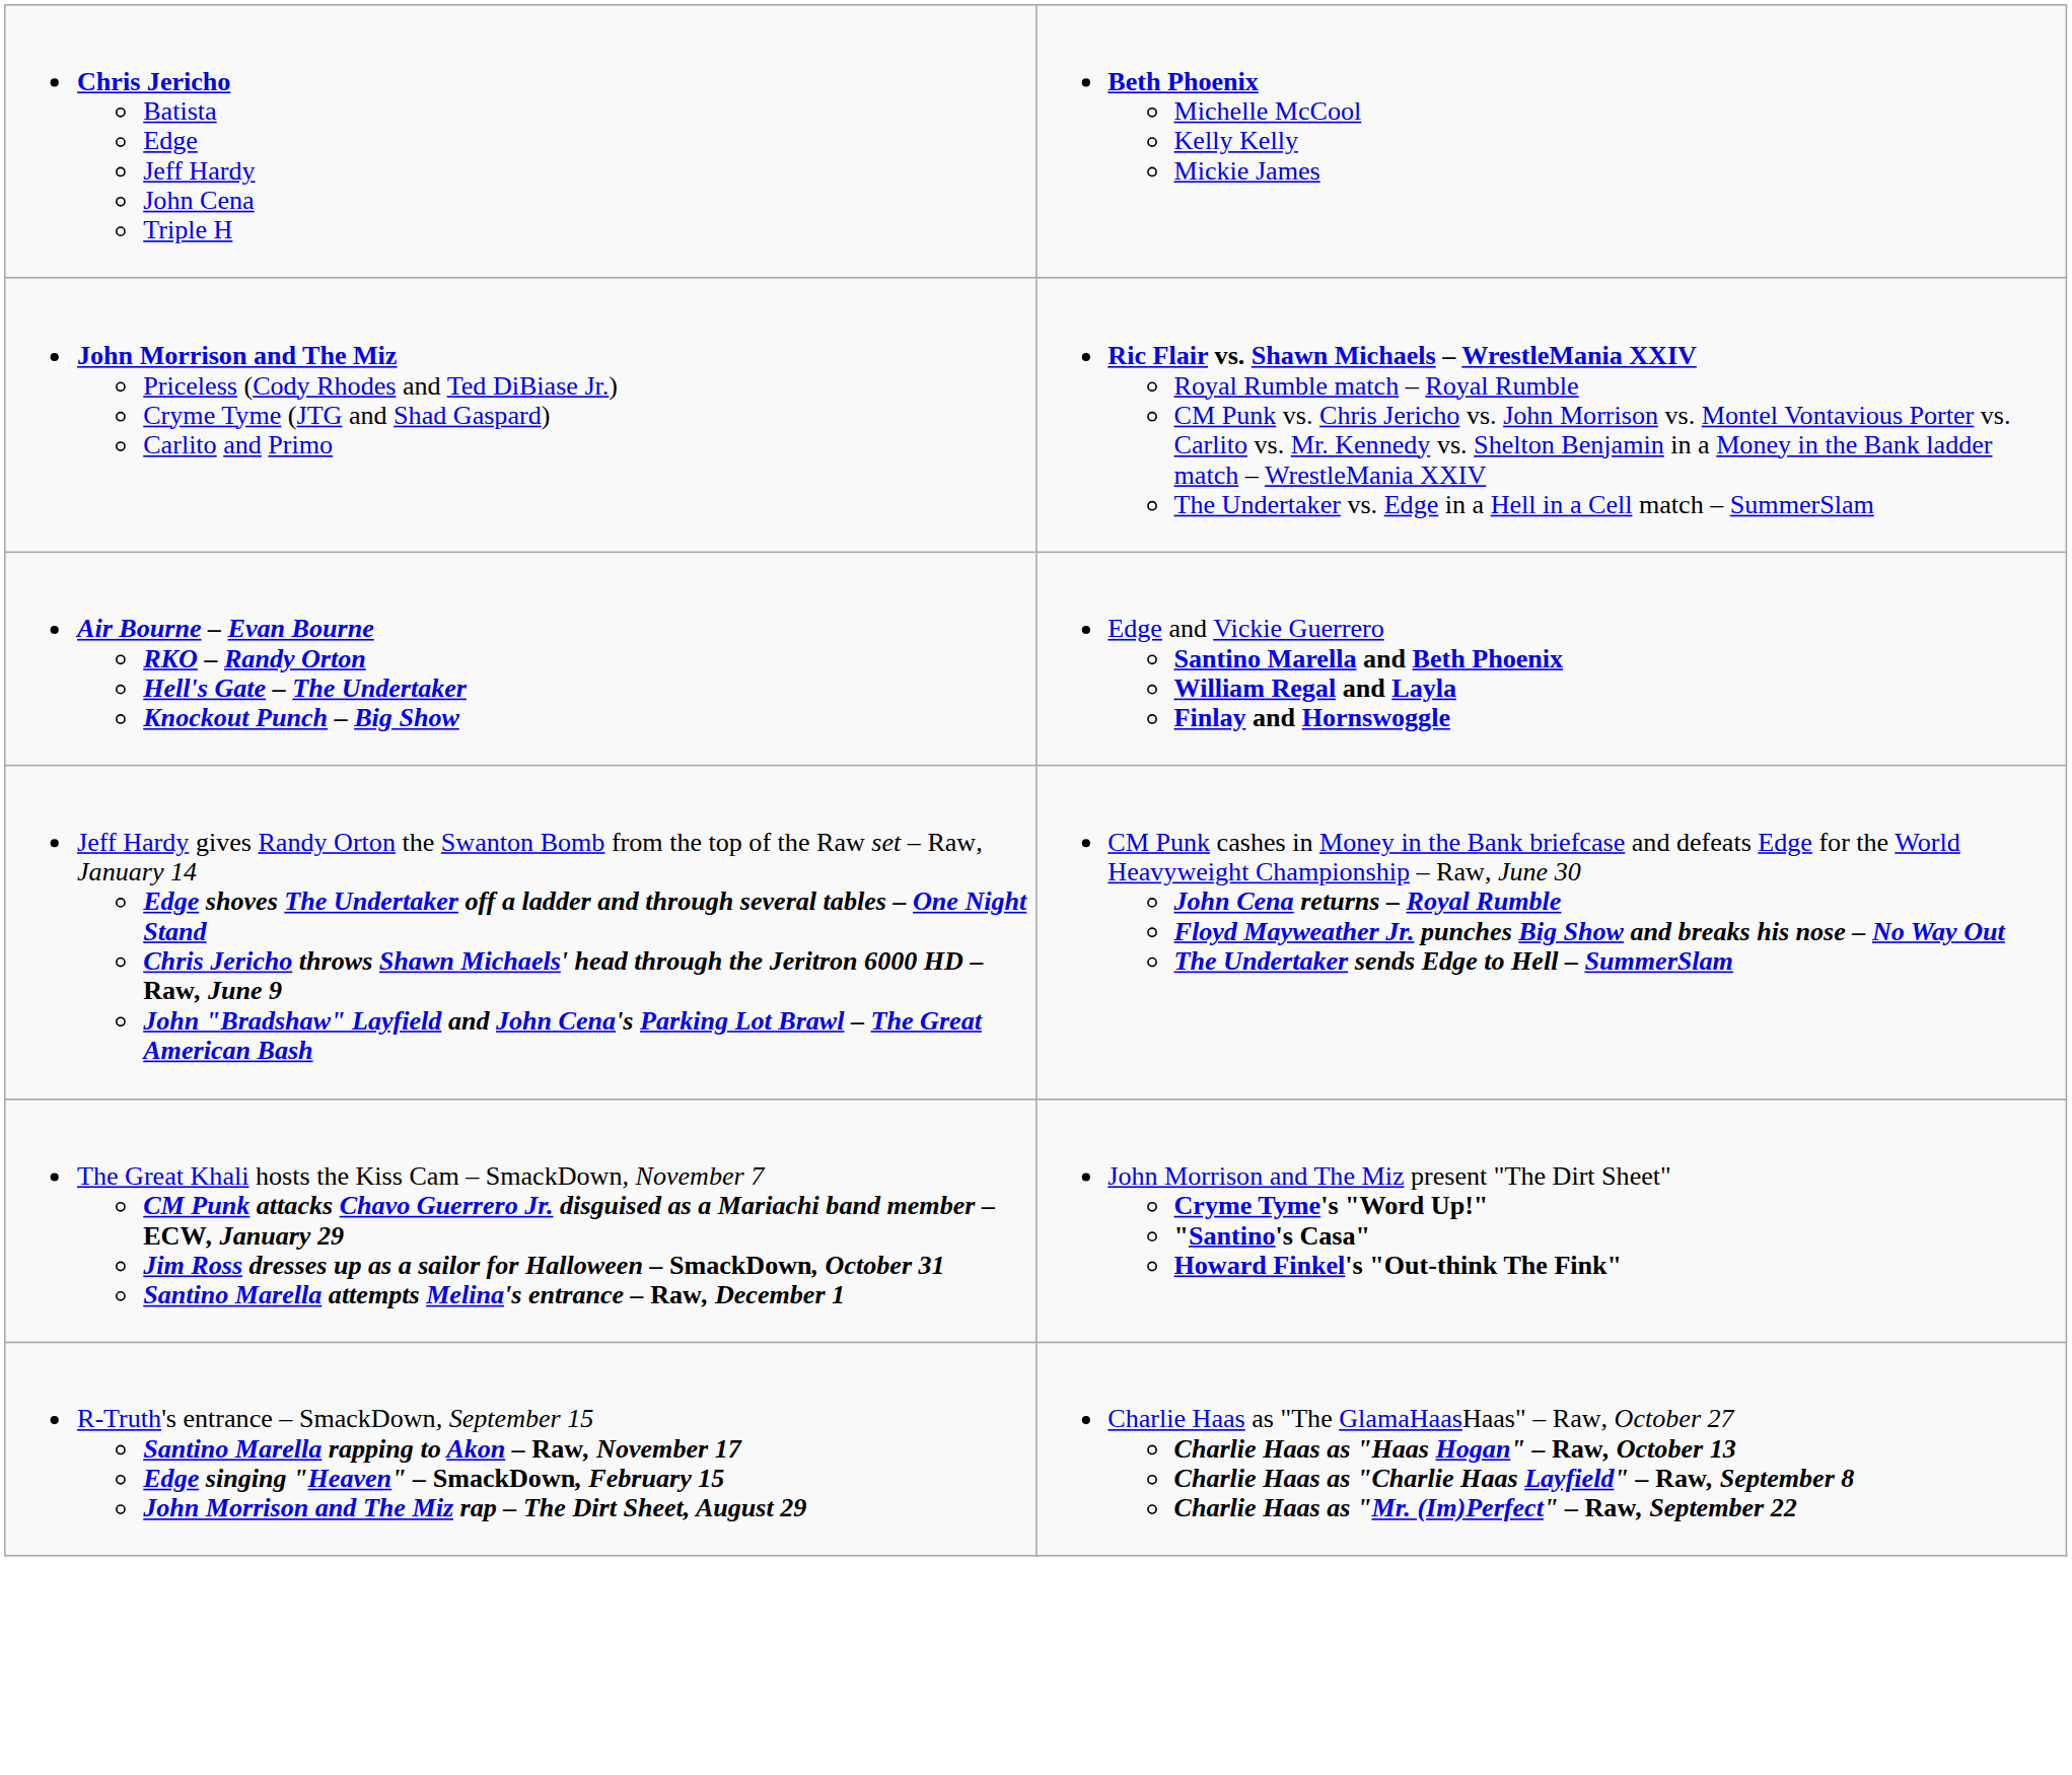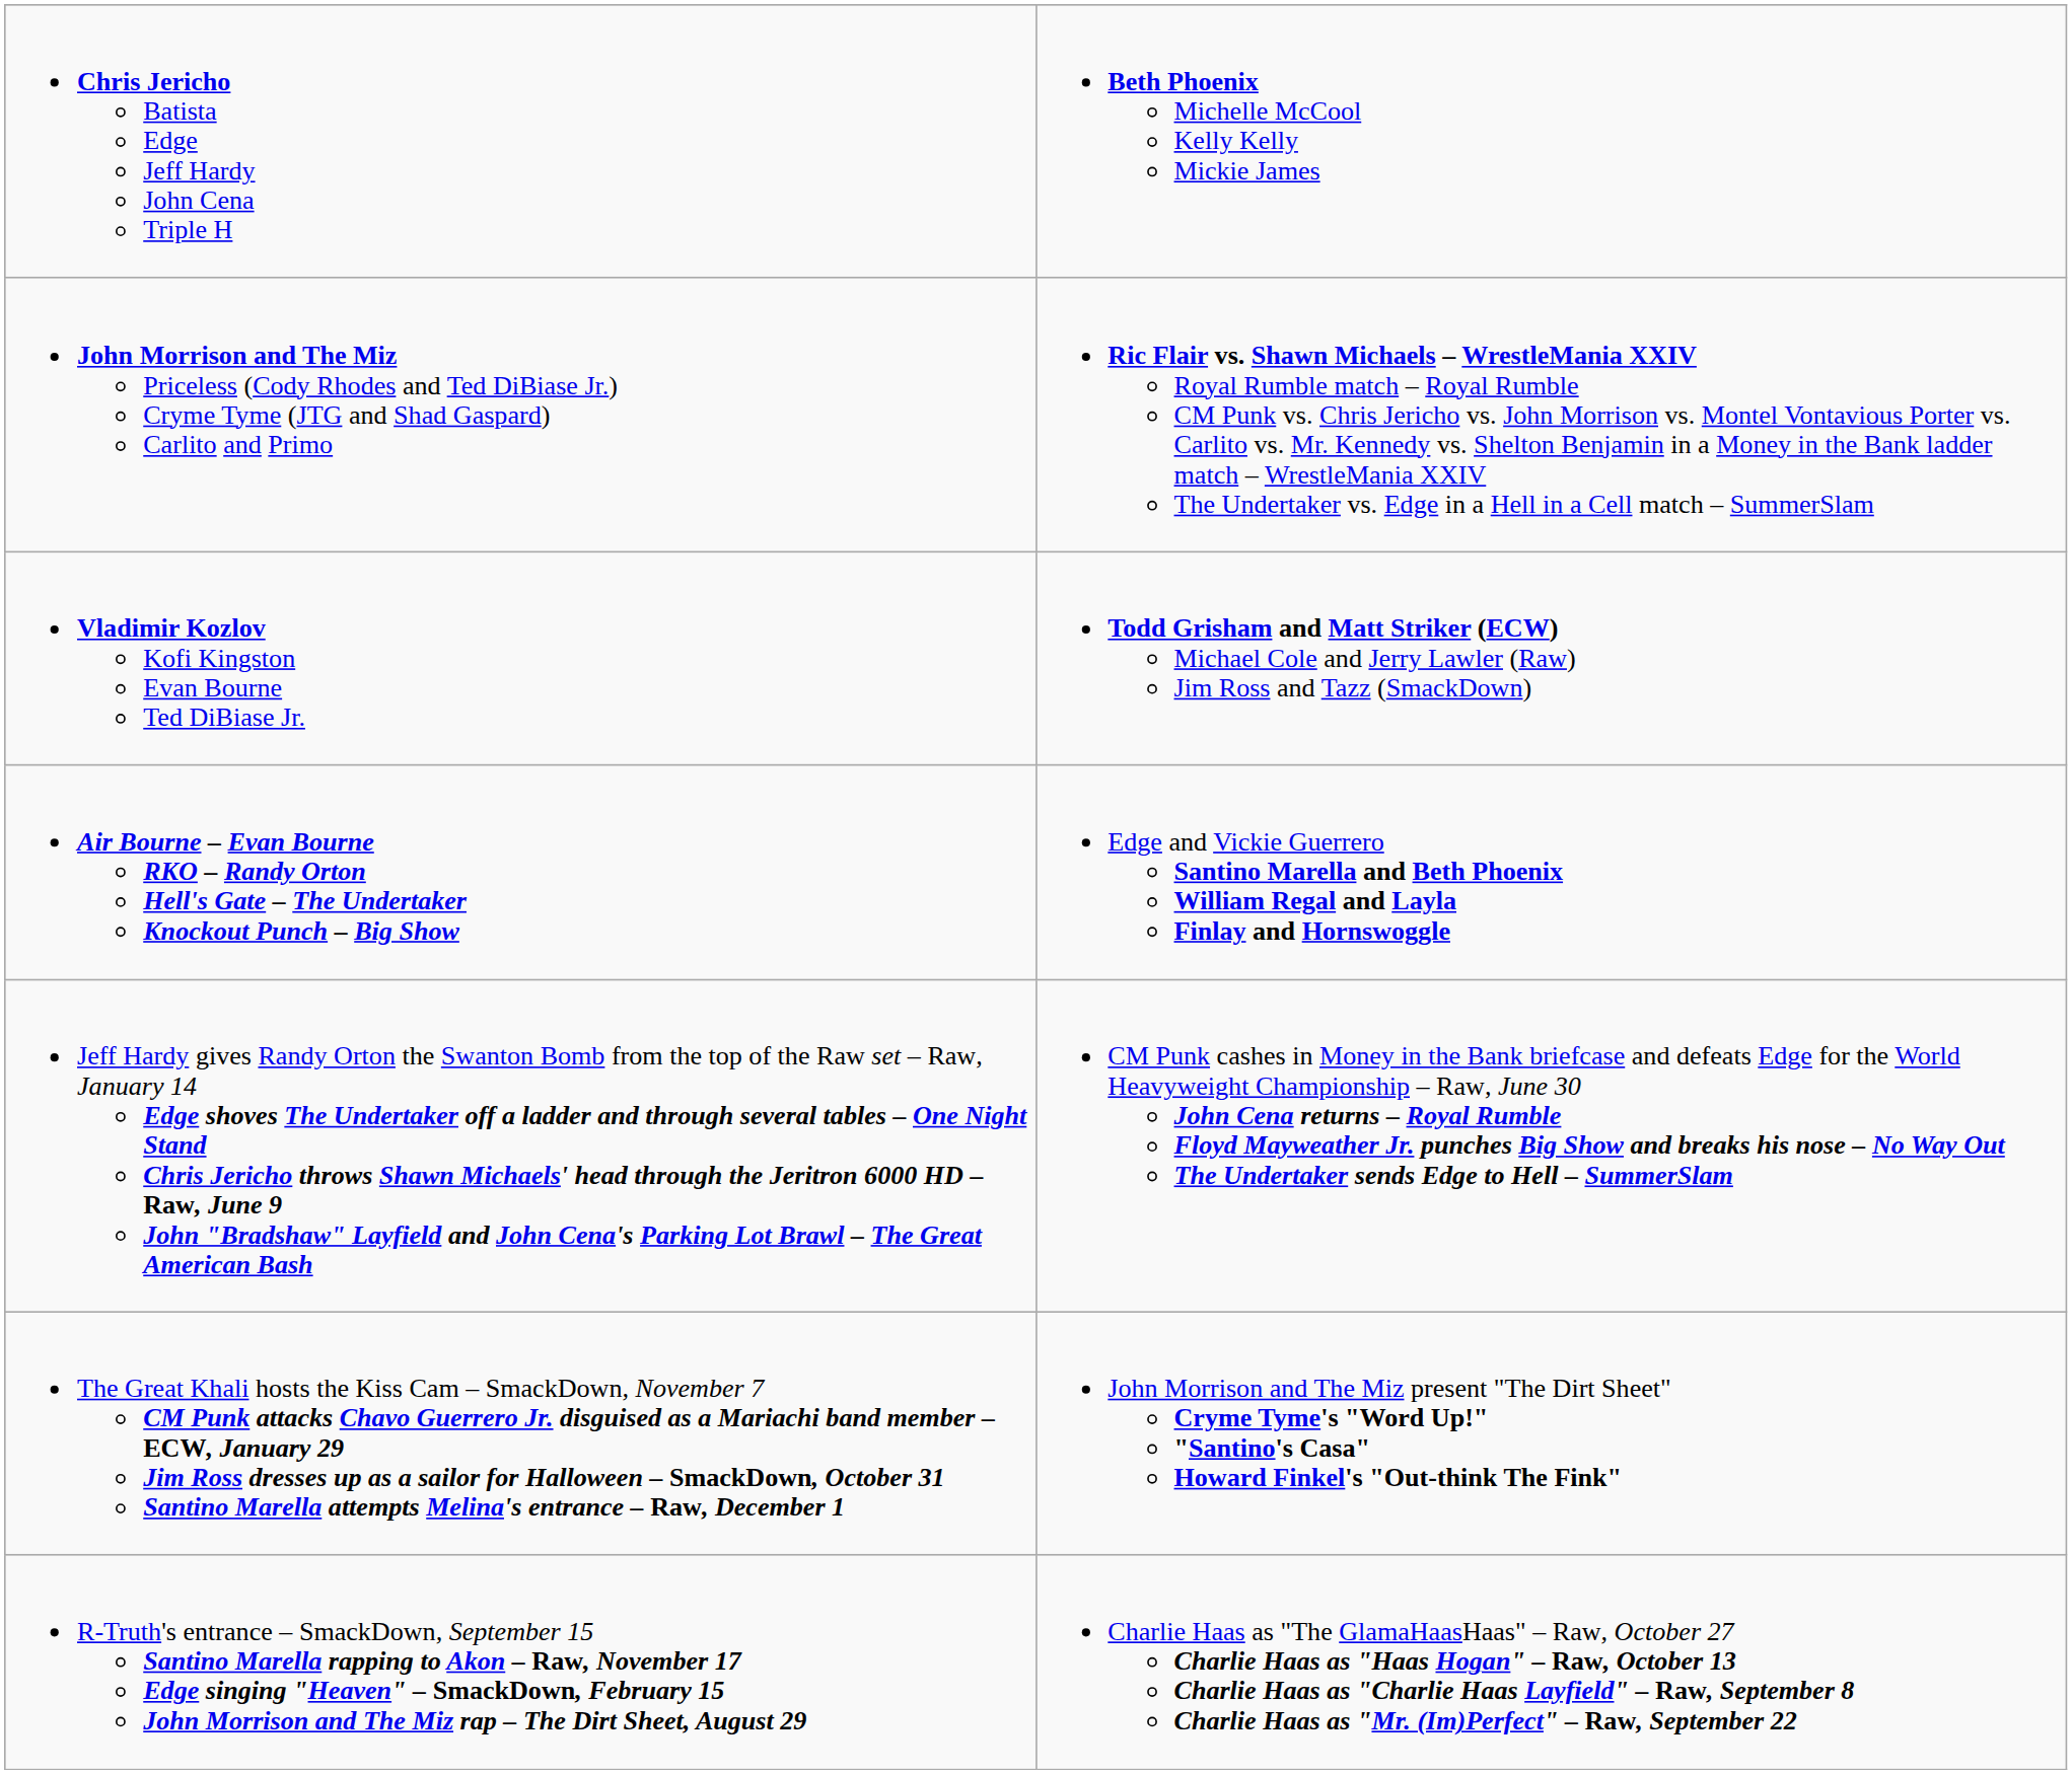+ row: Vladimir Kozlov Kofi Kingston Evan Bourne Ted DiBiase Jr. | Todd Grisham and Matt Striker (ECW) Michael Cole and Jerry Lawler (Raw) Jim Ross and Tazz (SmackDown)
